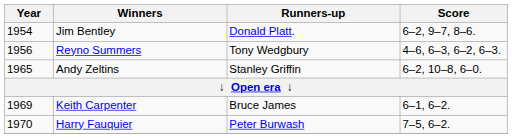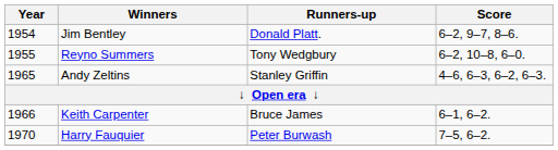Reyno Summers | Year: 1956 -> 1955
Reyno Summers | Score: 4–6, 6–3, 6–2, 6–3. -> 6–2, 10–8, 6–0.
Andy Zeltins | Score: 6–2, 10–8, 6–0. -> 4–6, 6–3, 6–2, 6–3.
Keith Carpenter | Year: 1969 -> 1966
